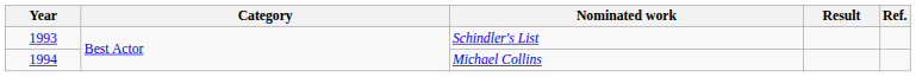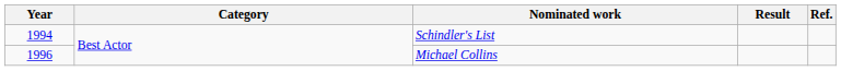Schindler's List | Year: 1993 -> 1994
Michael Collins | Year: 1994 -> 1996
